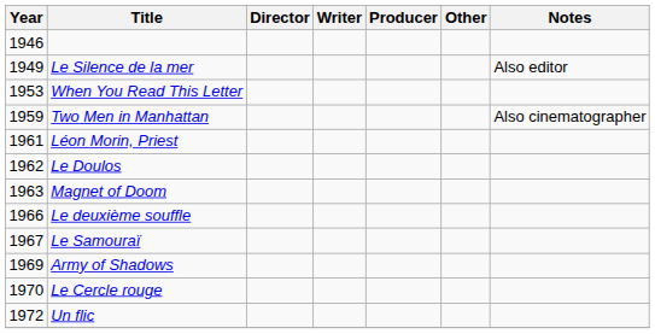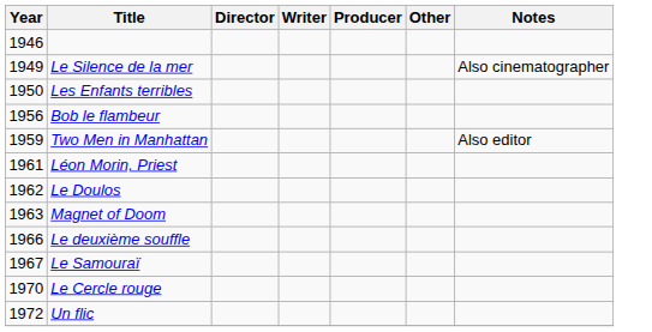Le Silence de la mer | Notes: Also editor -> Also cinematographer
+ row: 1950 | Les Enfants terribles
- row: 1953 | When You Read This Letter
+ row: 1956 | Bob le flambeur
Two Men in Manhattan | Notes: Also cinematographer -> Also editor
- row: 1969 | Army of Shadows
